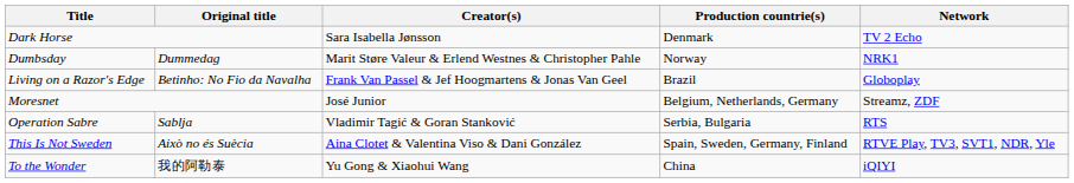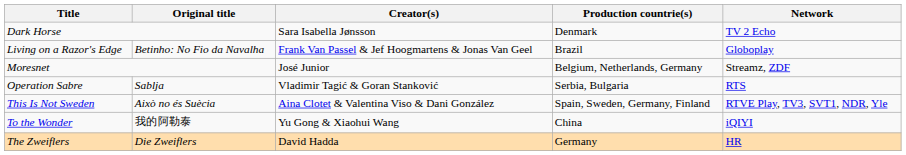- row: Dumbsday | Dummedag | Marit Støre Valeur & Erlend Westnes & Christopher Pahle | Norway | NRK1
+ row: The Zweiflers | Die Zweiflers | David Hadda | Germany | HR
